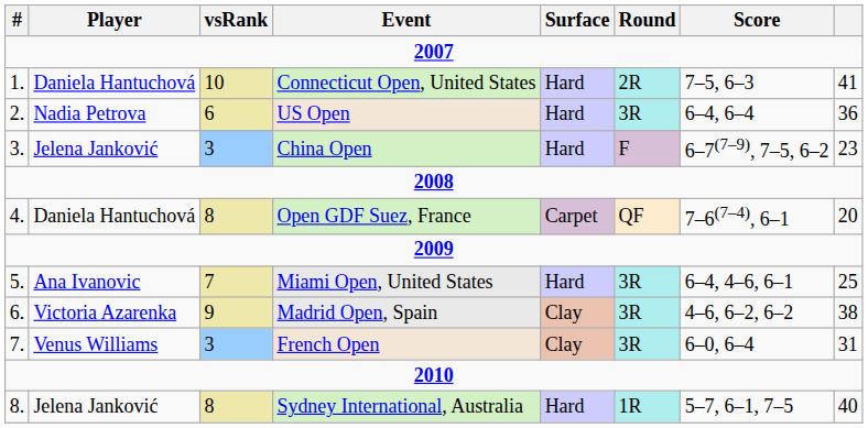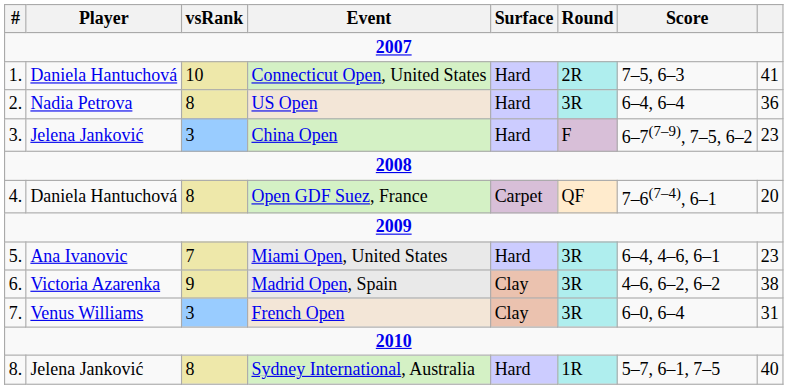US Open | vsRank: 6 -> 8
Miami Open, United States | column 8: 25 -> 23
